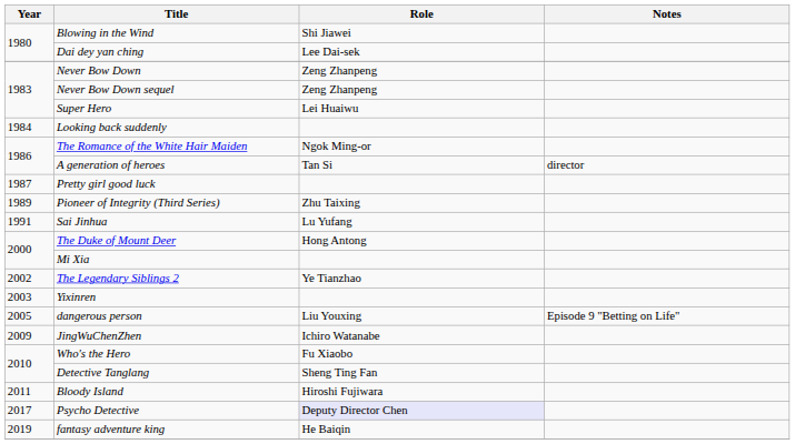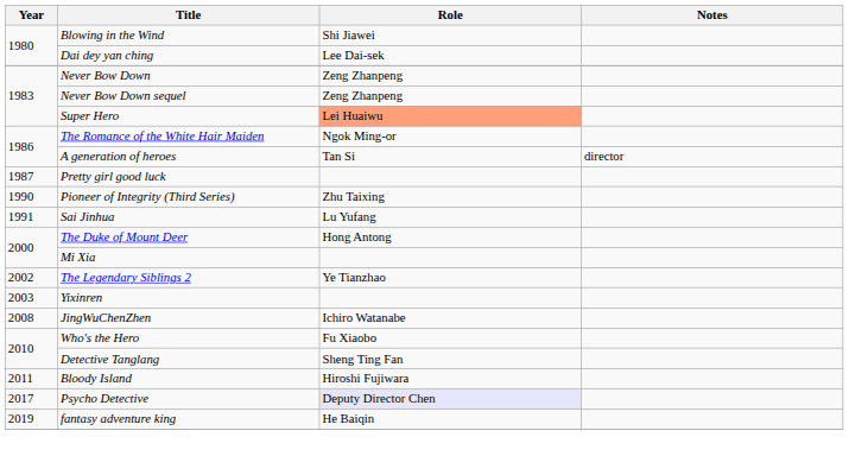Super Hero | Role: no background -> lightsalmon background
- row: 1984 | Looking back suddenly
Pioneer of Integrity (Third Series) | Year: 1989 -> 1990
- row: 2005 | dangerous person | Liu Youxing | Episode 9 "Betting on Life"
JingWuChenZhen | Year: 2009 -> 2008
